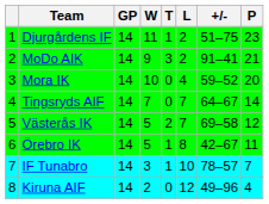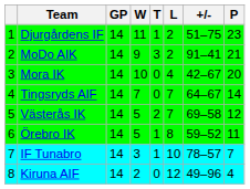Mora IK | +/-: 59–52 -> 42–67
Örebro IK | +/-: 42–67 -> 59–52
